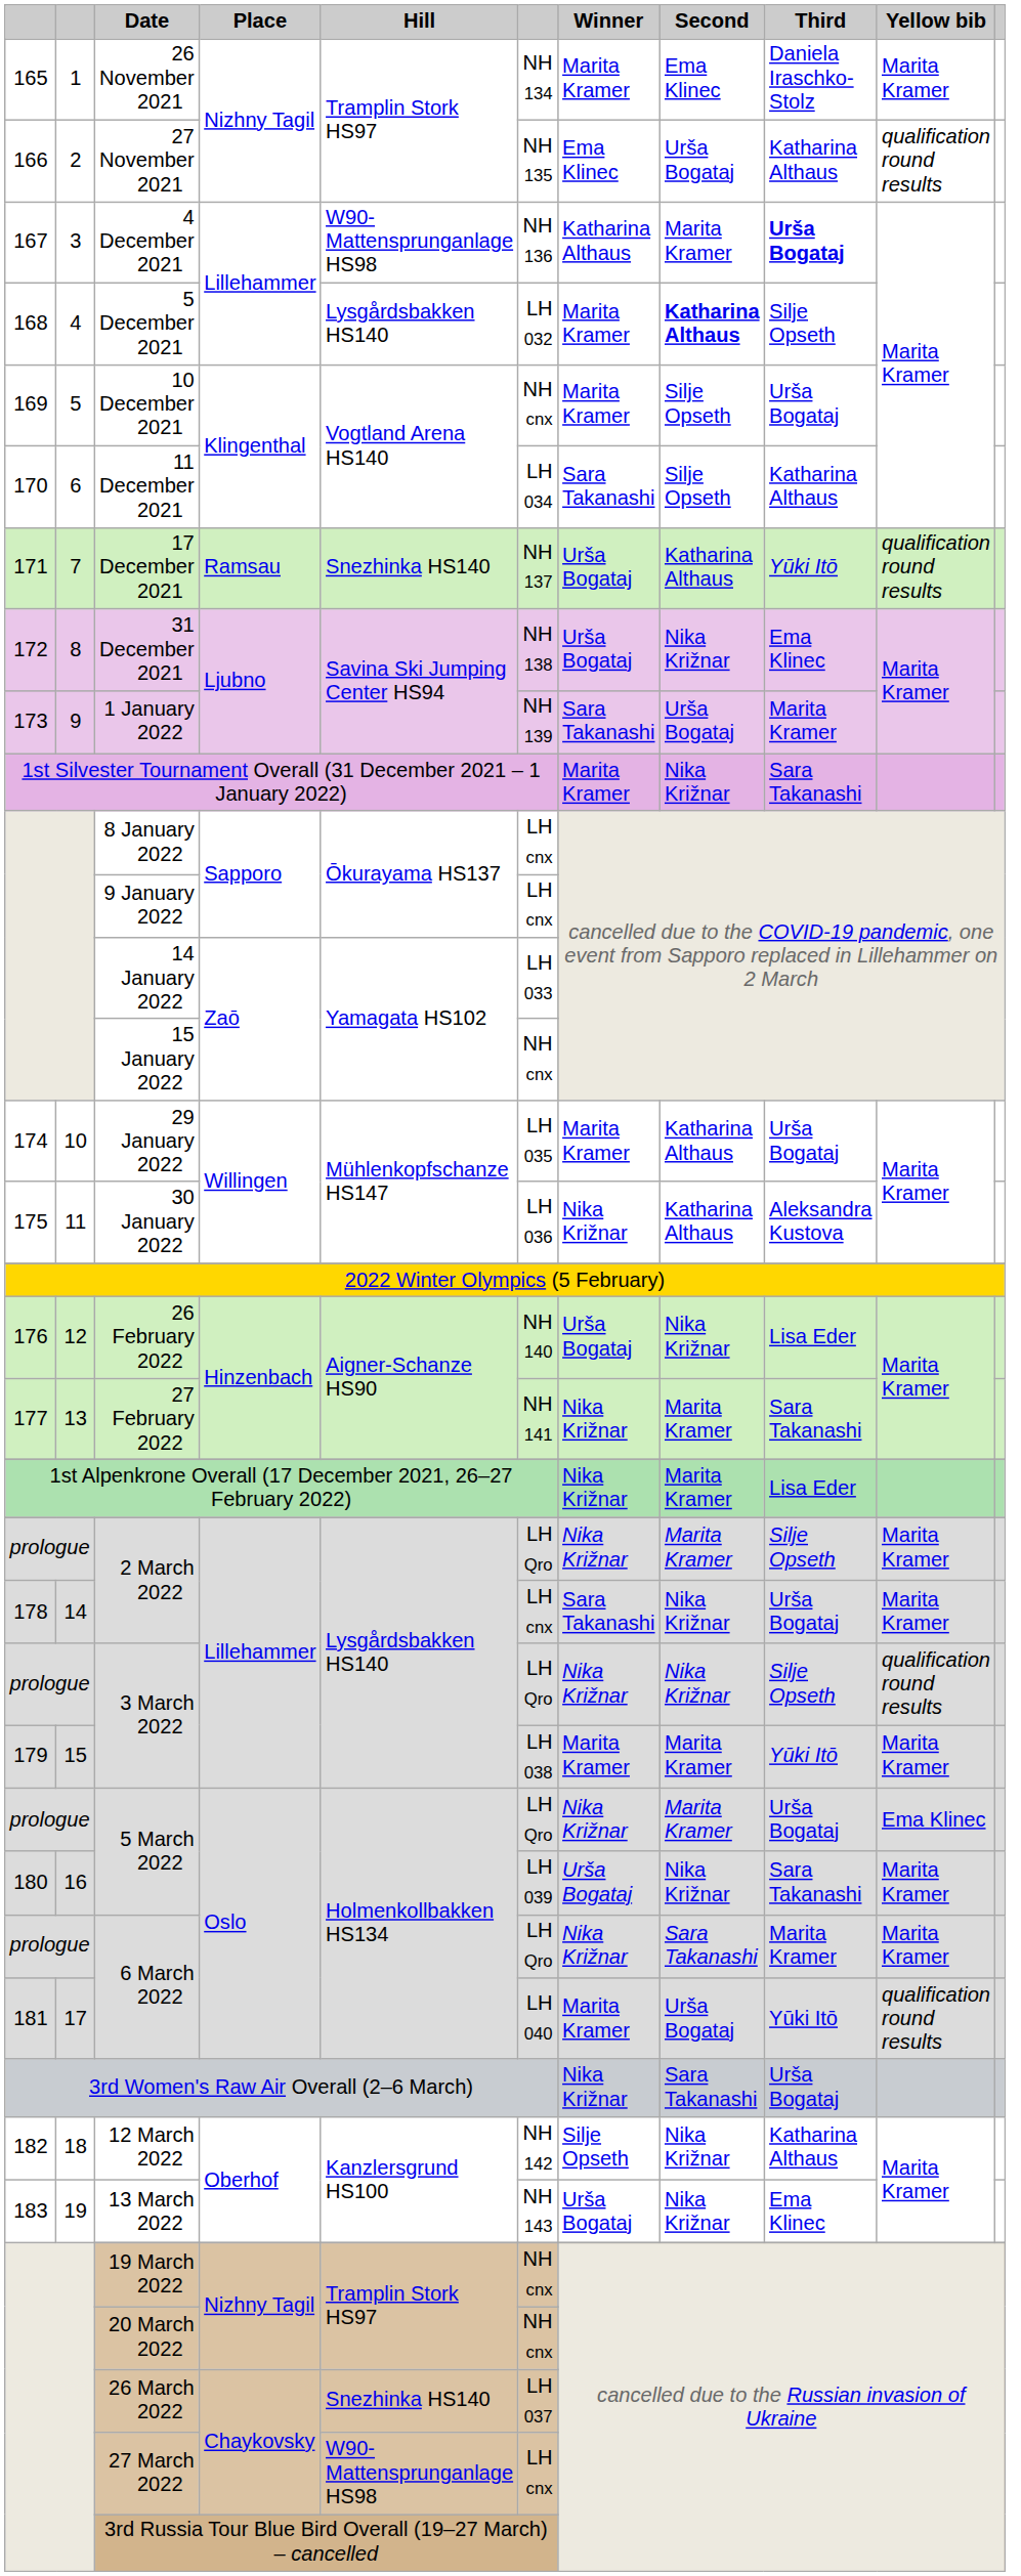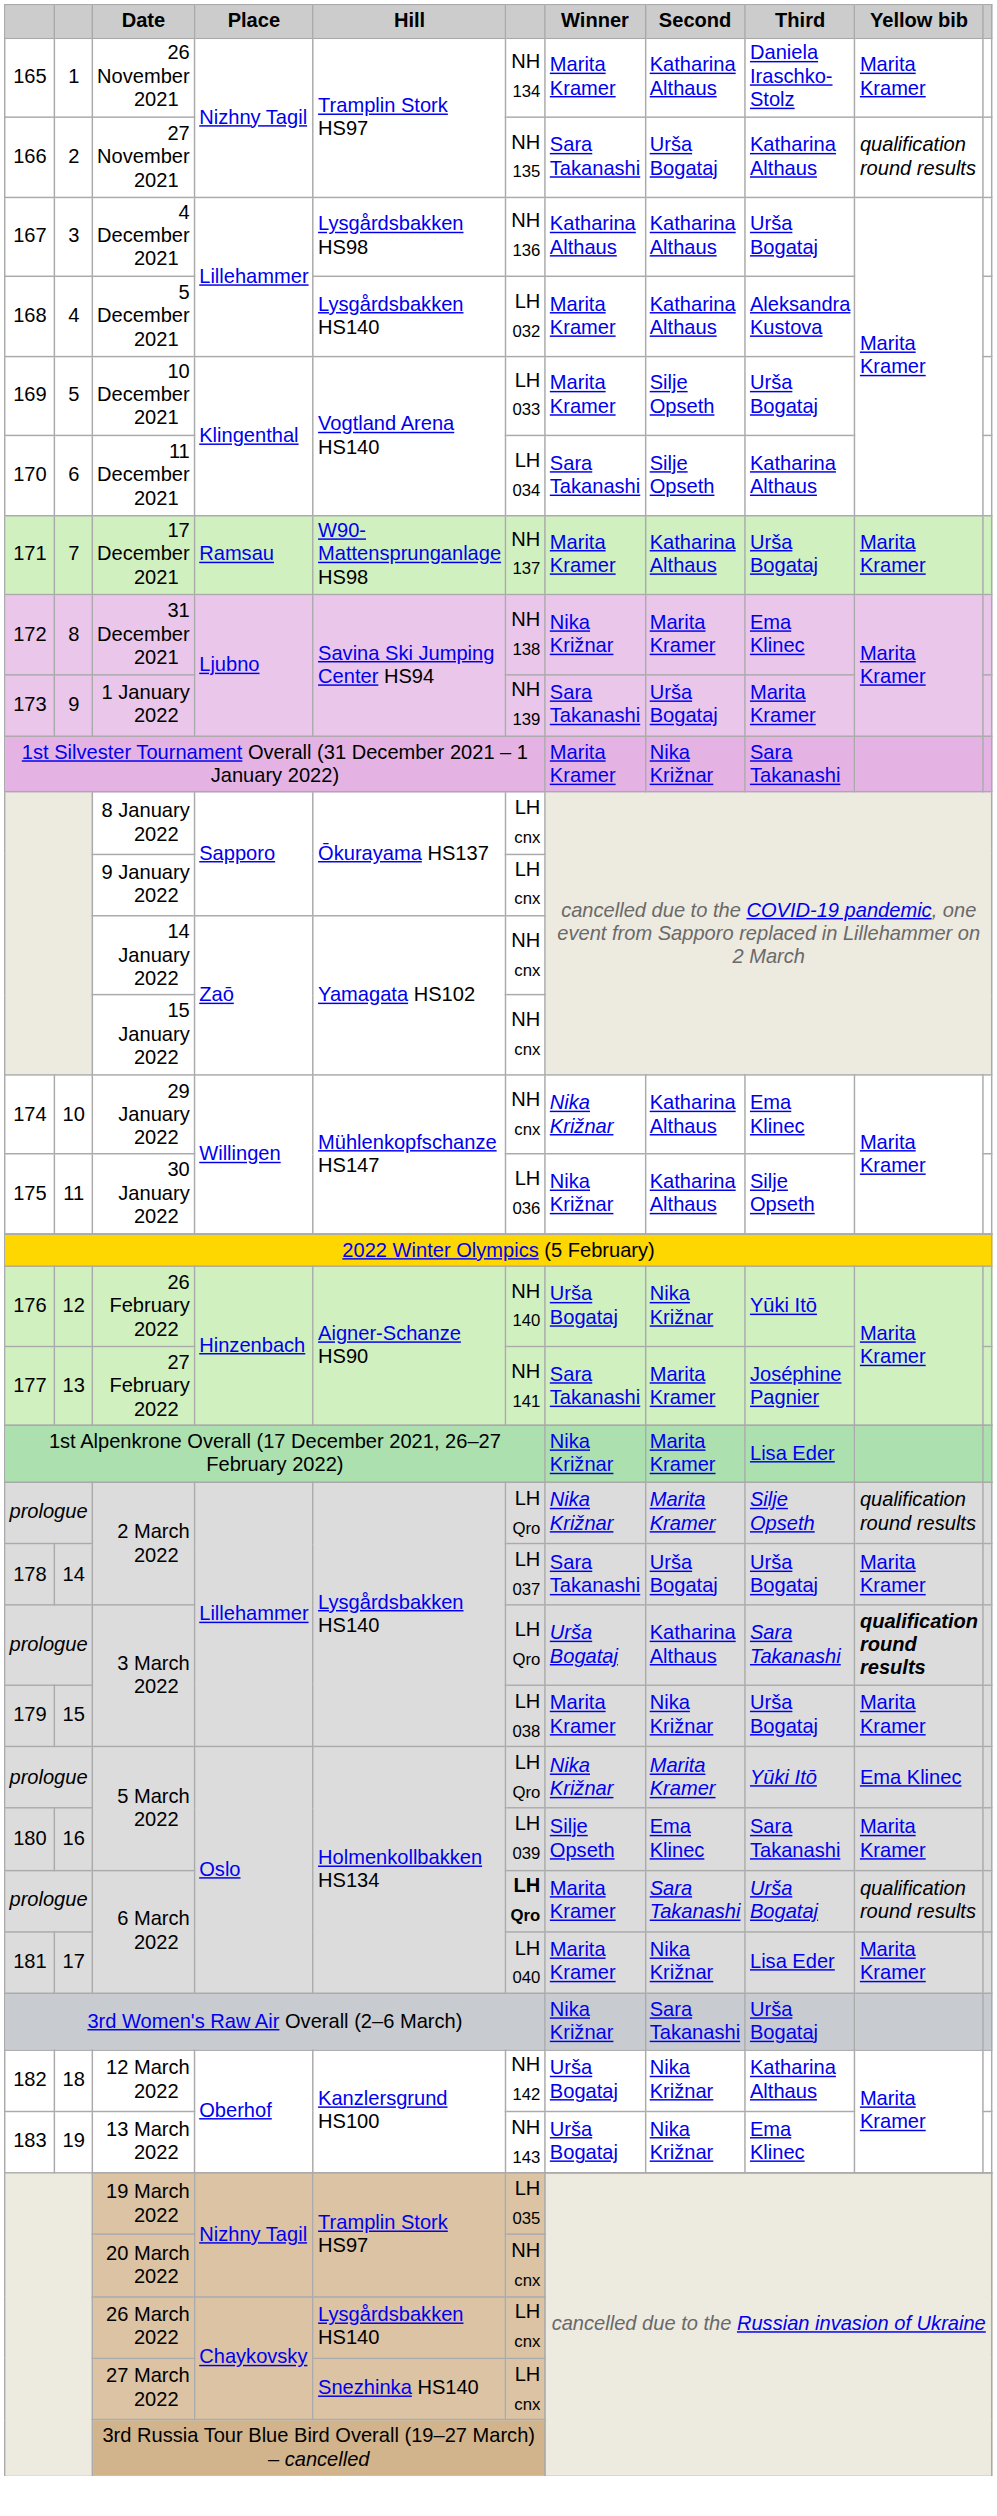26 November 2021 | Second: Ema Klinec -> Katharina Althaus
27 November 2021 | Winner: Ema Klinec -> Sara Takanashi
4 December 2021 | Hill: W90-Mattensprunganlage HS98 -> Lysgårdsbakken HS98
4 December 2021 | Second: Marita Kramer -> Katharina Althaus
4 December 2021 | Third: bold -> normal
5 December 2021 | Second: bold -> normal
5 December 2021 | Third: Silje Opseth -> Aleksandra Kustova
10 December 2021 | column 6: NH cnx -> LH 033
17 December 2021 | Hill: Snezhinka HS140 -> W90-Mattensprunganlage HS98
17 December 2021 | Winner: Urša Bogataj -> Marita Kramer
17 December 2021 | Third: Yūki Itō -> Urša Bogataj
17 December 2021 | Yellow bib: qualification round results -> Marita Kramer
31 December 2021 | Winner: Urša Bogataj -> Nika Križnar
31 December 2021 | Second: Nika Križnar -> Marita Kramer
14 January 2022 | column 6: LH 033 -> NH cnx
29 January 2022 | column 6: LH 035 -> NH cnx
29 January 2022 | Winner: Marita Kramer -> Nika Križnar
29 January 2022 | Third: Urša Bogataj -> Ema Klinec
30 January 2022 | Third: Aleksandra Kustova -> Silje Opseth
26 February 2022 | Third: Lisa Eder -> Yūki Itō
27 February 2022 | Winner: Nika Križnar -> Sara Takanashi
27 February 2022 | Third: Sara Takanashi -> Joséphine Pagnier
prologue / 2 March 2022 | Yellow bib: Marita Kramer -> qualification round results
178 / 2 March 2022 | column 6: LH cnx -> LH 037
178 / 2 March 2022 | Second: Nika Križnar -> Urša Bogataj
prologue / 3 March 2022 | Winner: Nika Križnar -> Urša Bogataj
prologue / 3 March 2022 | Second: Nika Križnar -> Katharina Althaus
prologue / 3 March 2022 | Third: Silje Opseth -> Sara Takanashi
prologue / 3 March 2022 | Yellow bib: normal -> bold
179 / 3 March 2022 | Second: Marita Kramer -> Nika Križnar
179 / 3 March 2022 | Third: Yūki Itō -> Urša Bogataj
prologue / 5 March 2022 | Third: Urša Bogataj -> Yūki Itō
180 / 5 March 2022 | Winner: Urša Bogataj -> Silje Opseth
180 / 5 March 2022 | Second: Nika Križnar -> Ema Klinec
prologue / 6 March 2022 | column 6: normal -> bold
prologue / 6 March 2022 | Winner: Nika Križnar -> Marita Kramer
prologue / 6 March 2022 | Third: Marita Kramer -> Urša Bogataj
prologue / 6 March 2022 | Yellow bib: Marita Kramer -> qualification round results
181 / 6 March 2022 | Second: Urša Bogataj -> Nika Križnar
181 / 6 March 2022 | Third: Yūki Itō -> Lisa Eder
181 / 6 March 2022 | Yellow bib: qualification round results -> Marita Kramer
12 March 2022 | Winner: Silje Opseth -> Urša Bogataj
19 March 2022 | column 6: NH cnx -> LH 035
26 March 2022 | Hill: Snezhinka HS140 -> Lysgårdsbakken HS140
26 March 2022 | column 6: LH 037 -> LH cnx
27 March 2022 | Hill: W90-Mattensprunganlage HS98 -> Snezhinka HS140
